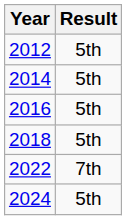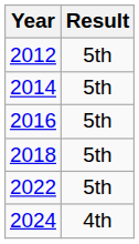2022 | Result: 7th -> 5th
2024 | Result: 5th -> 4th
